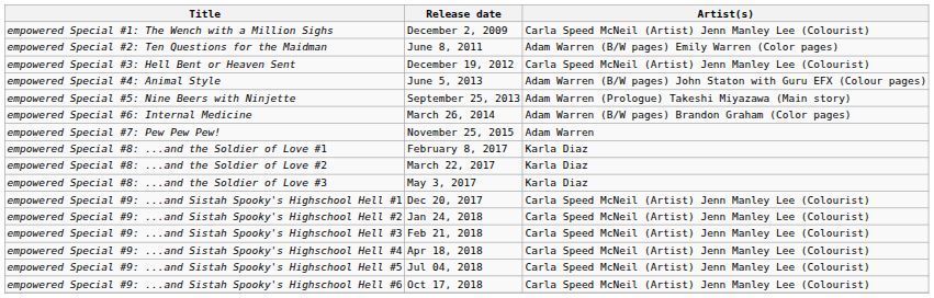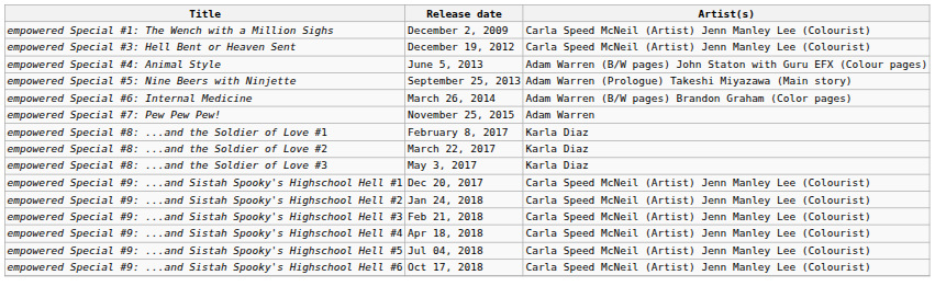- row: empowered Special #2: Ten Questions for the Maidman | June 8, 2011 | Adam Warren (B/W pages) Emily Warren (Color pages)
